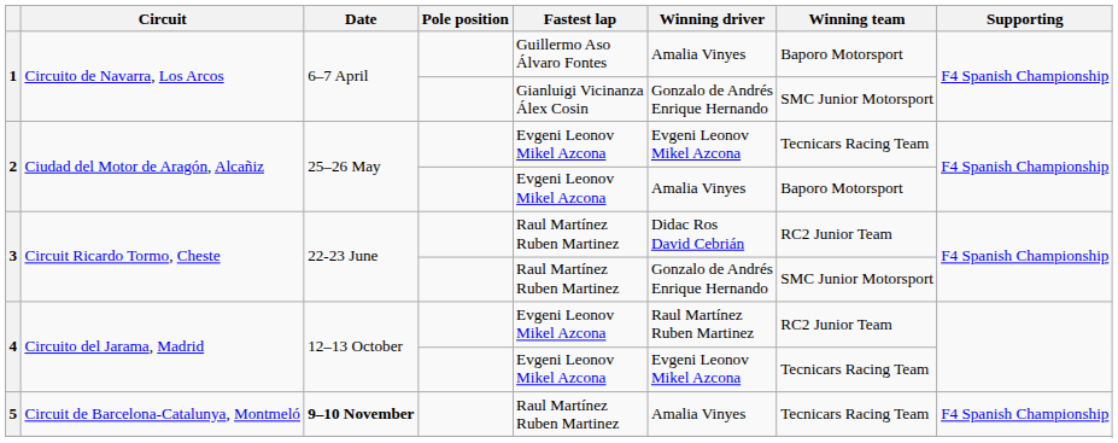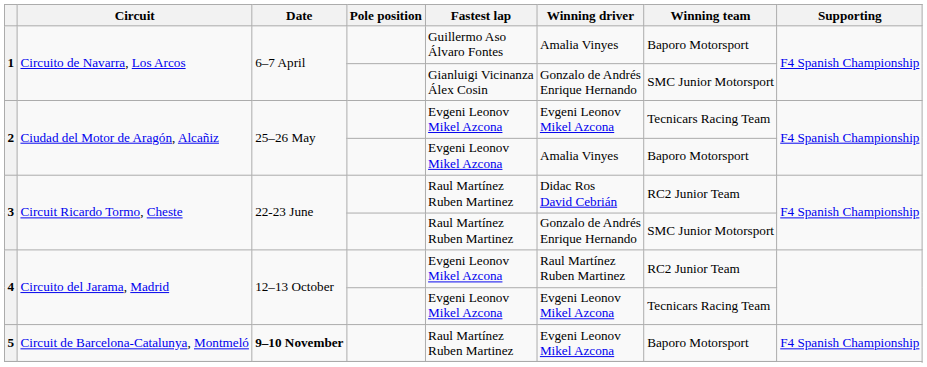5 | Winning driver: Amalia Vinyes -> Evgeni Leonov Mikel Azcona
5 | Winning team: Tecnicars Racing Team -> Baporo Motorsport
